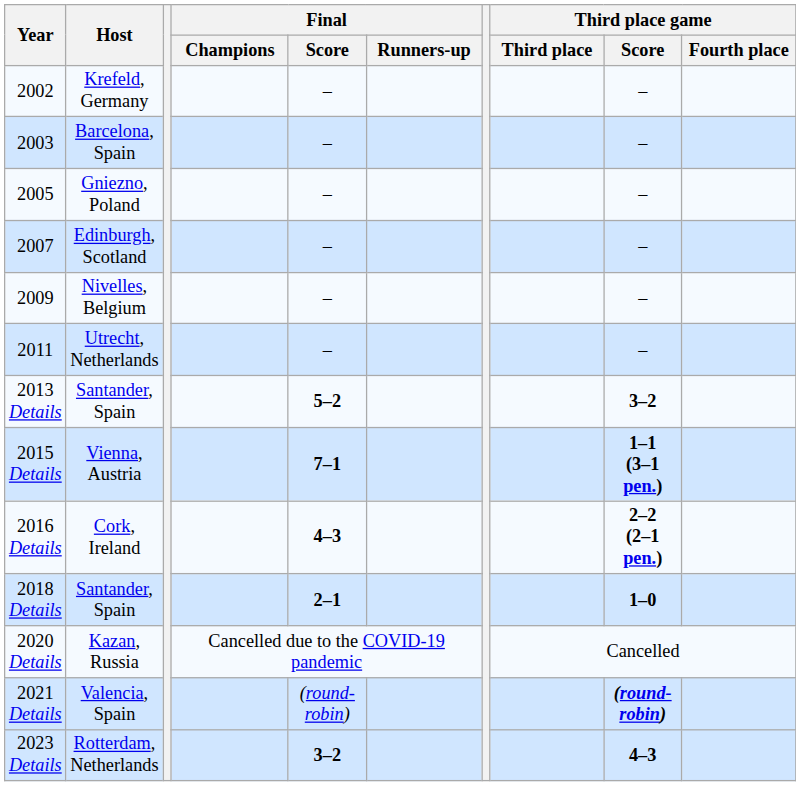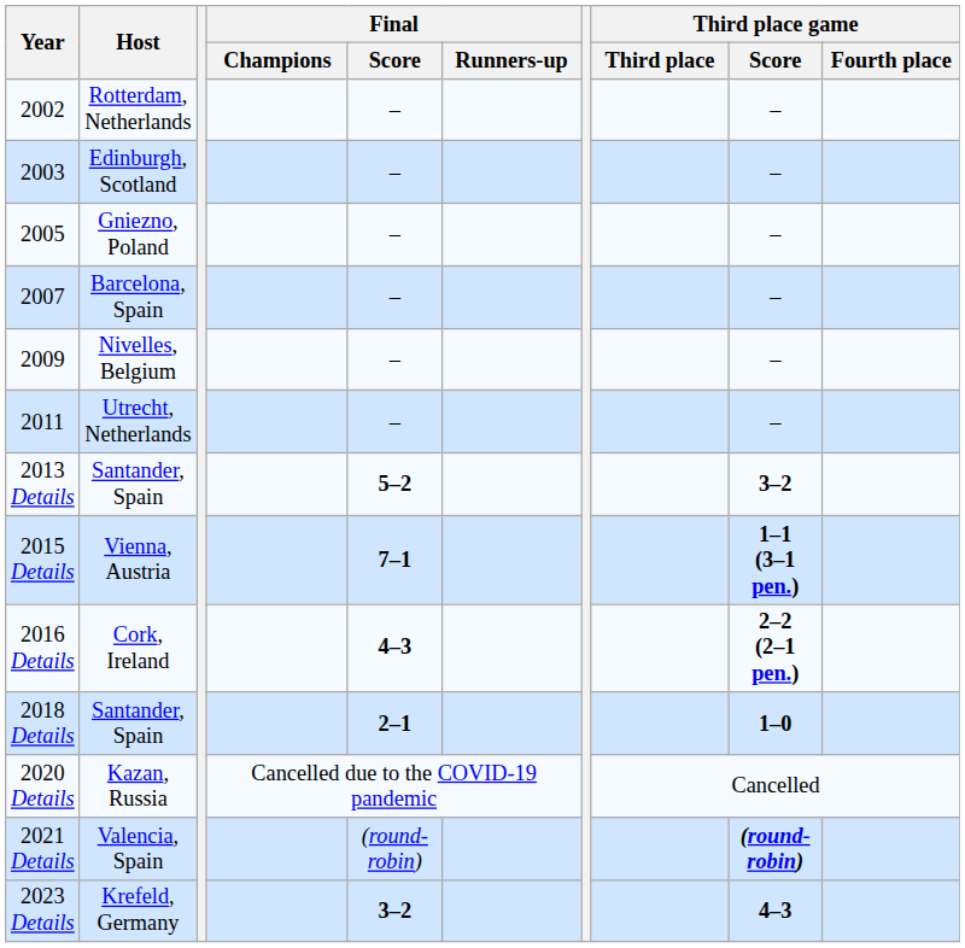2002 | Host: Krefeld, Germany -> Rotterdam, Netherlands
2003 | Host: Barcelona, Spain -> Edinburgh, Scotland
2007 | Host: Edinburgh, Scotland -> Barcelona, Spain
2023 Details | Host: Rotterdam, Netherlands -> Krefeld, Germany
